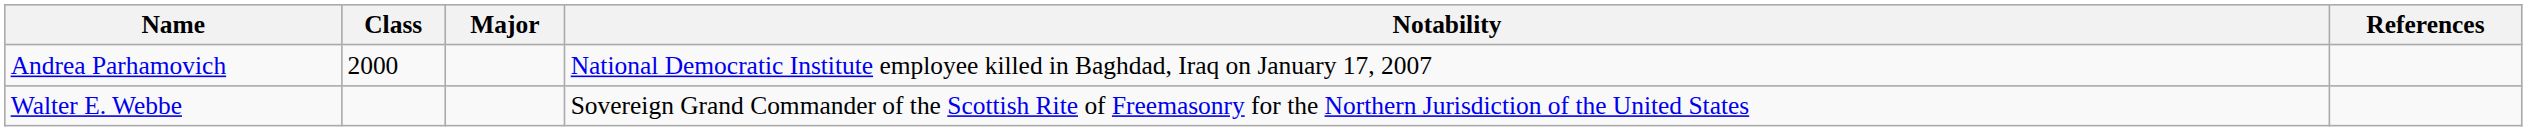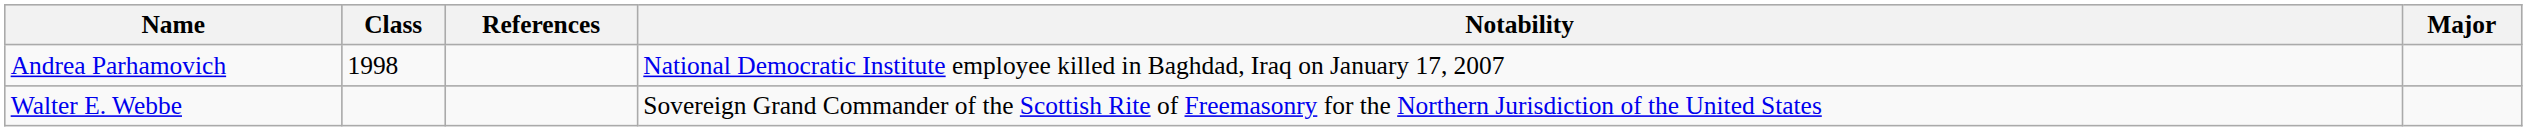columns swapped: Major <-> References
Andrea Parhamovich | Class: 2000 -> 1998
